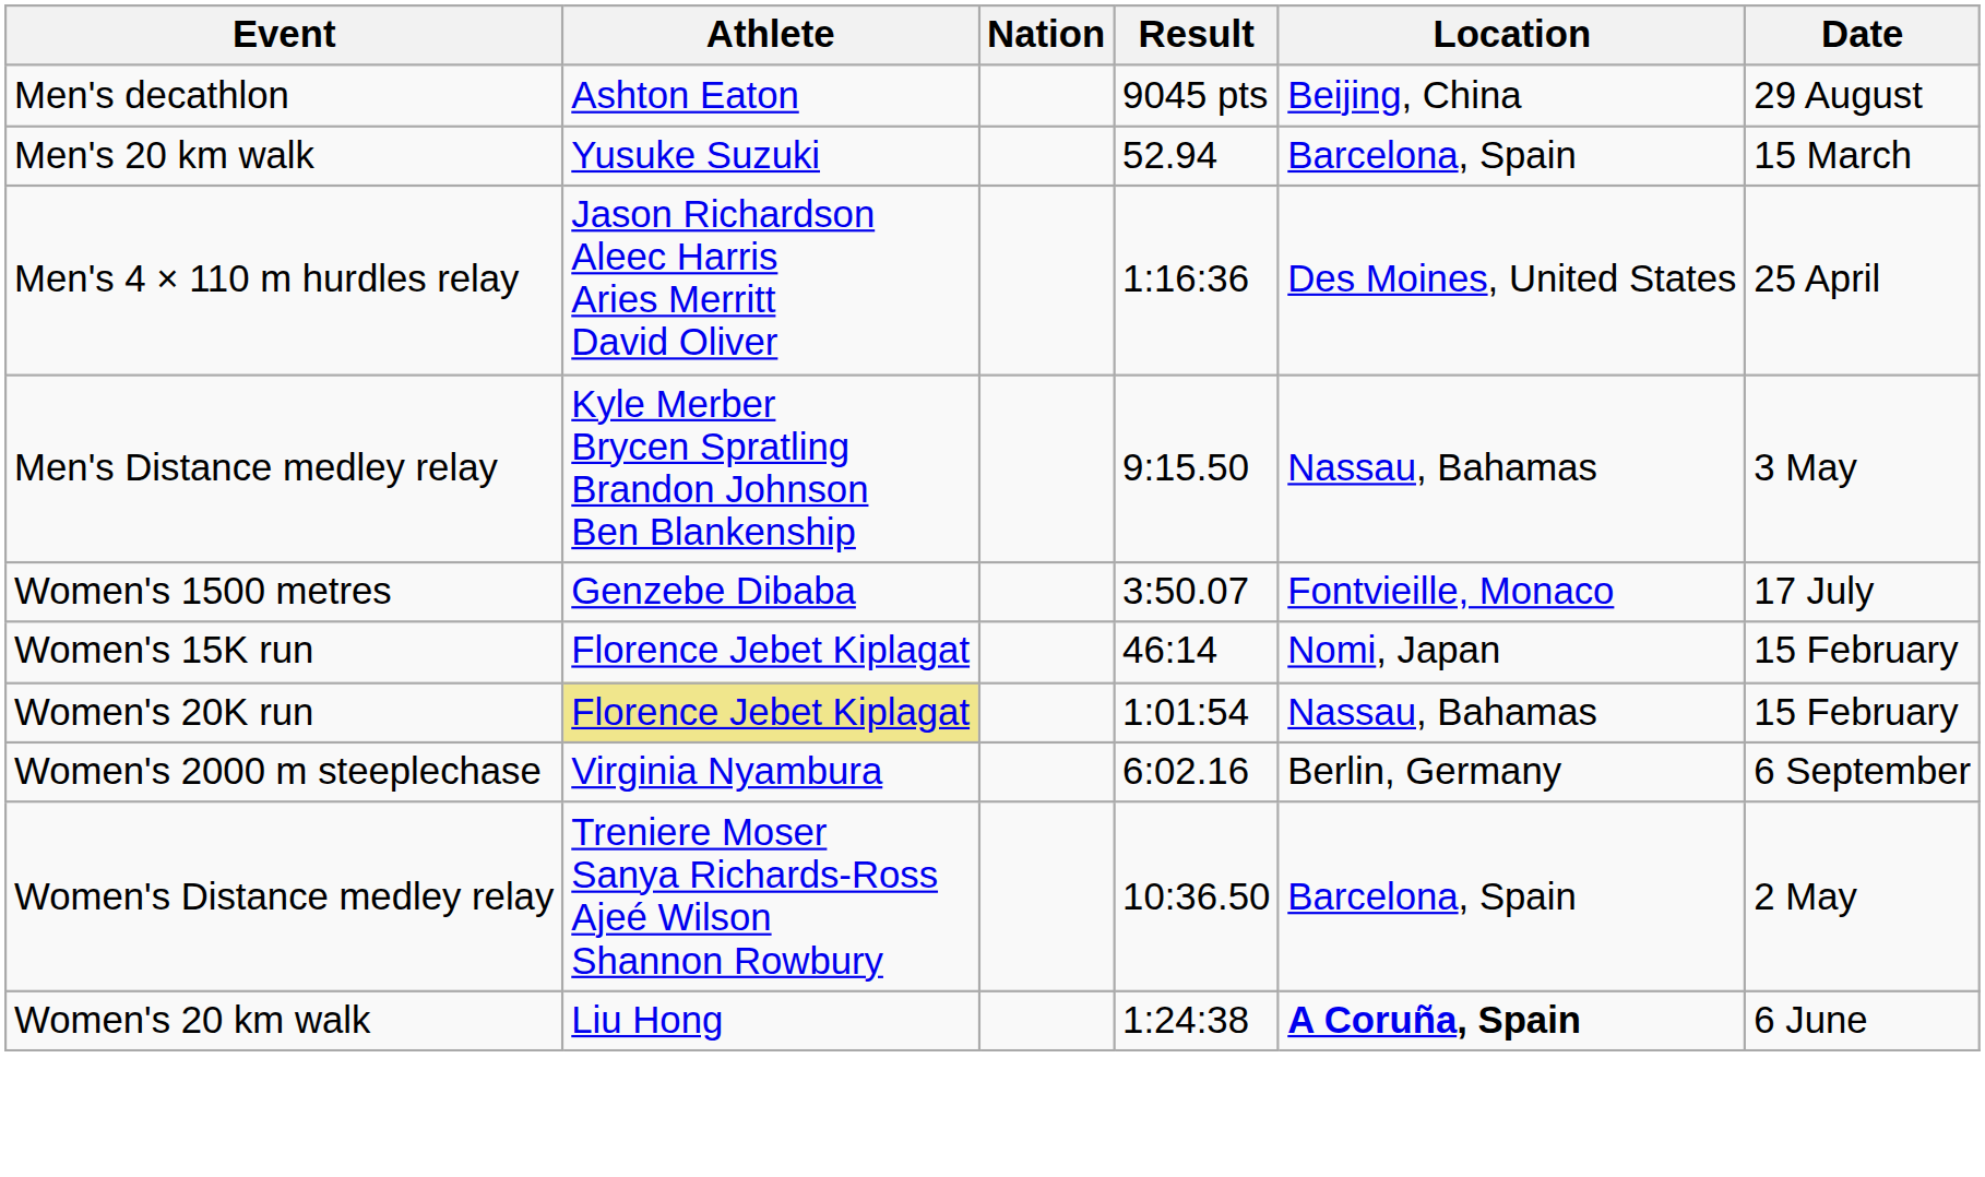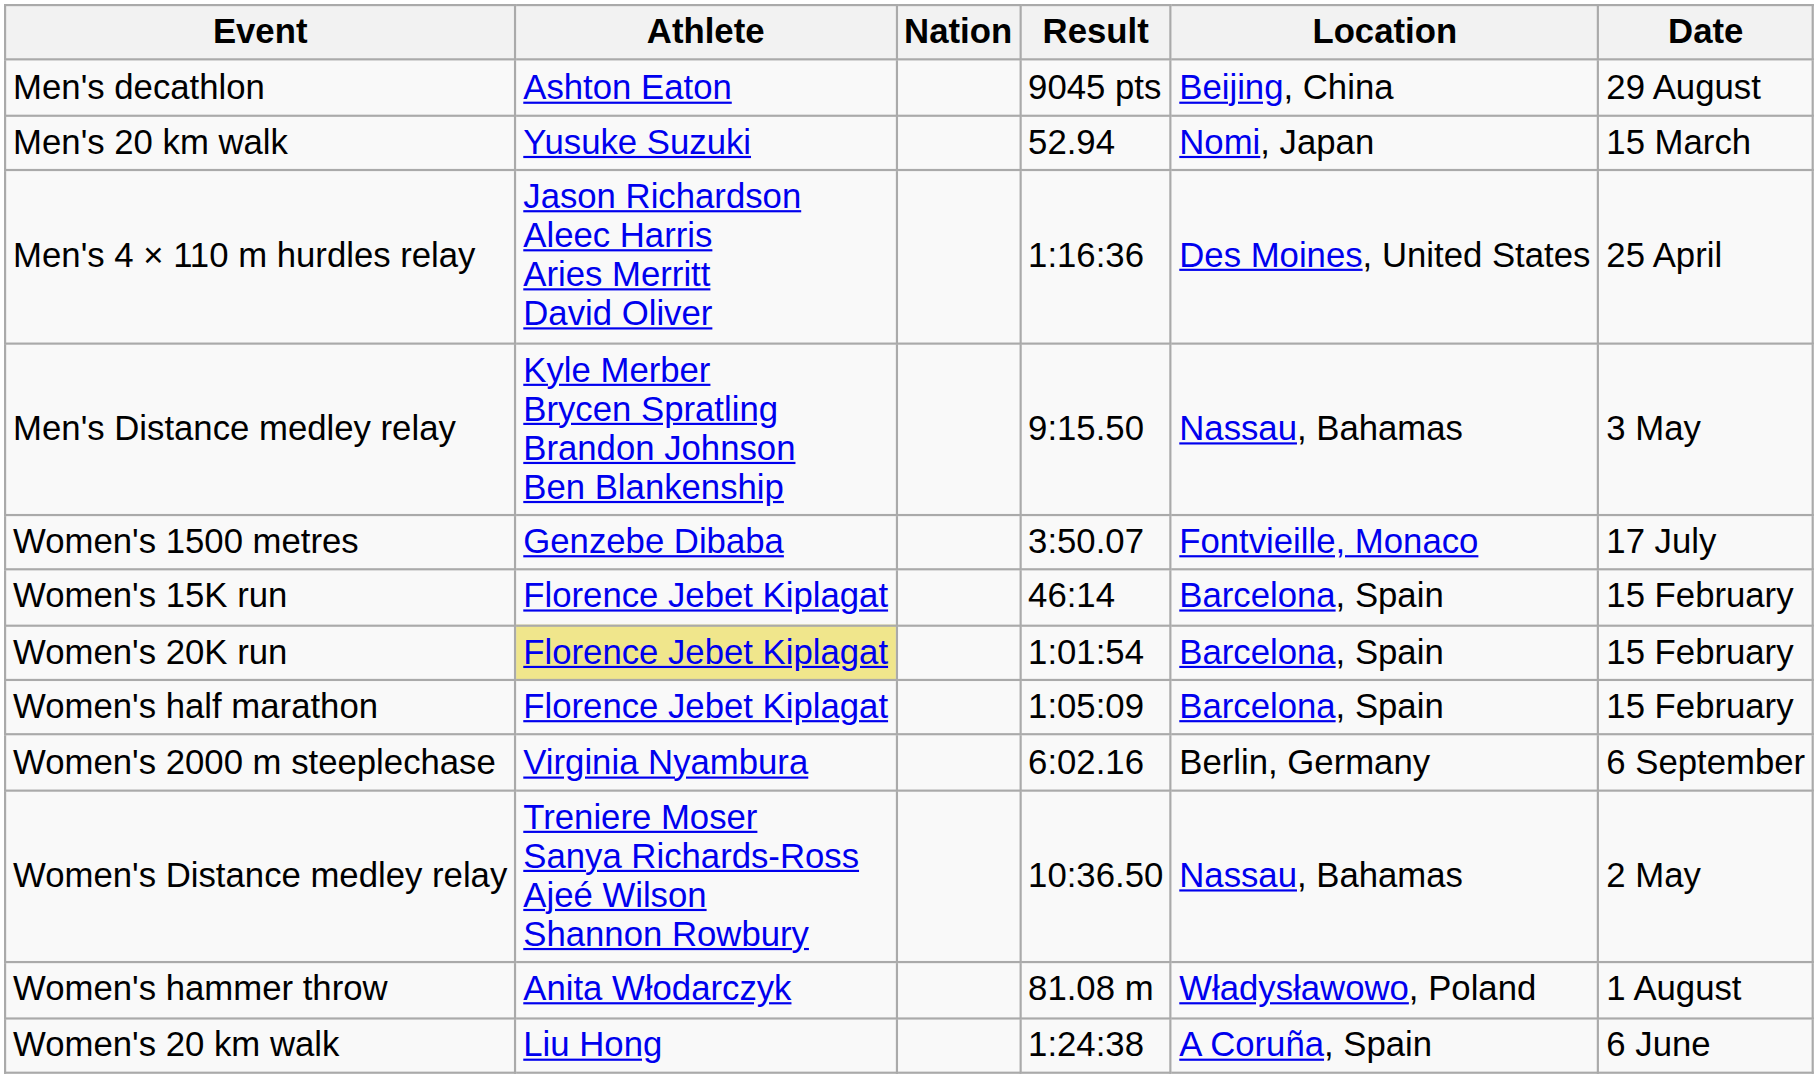Men's 20 km walk | Location: Barcelona, Spain -> Nomi, Japan
Women's 15K run | Location: Nomi, Japan -> Barcelona, Spain
Women's 20K run | Location: Nassau, Bahamas -> Barcelona, Spain
+ row: Women's half marathon | Florence Jebet Kiplagat | 1:05:09 | Barcelona, Spain | 15 February
Women's Distance medley relay | Location: Barcelona, Spain -> Nassau, Bahamas
+ row: Women's hammer throw | Anita Włodarczyk | 81.08 m | Władysławowo, Poland | 1 August
Women's 20 km walk | Location: bold -> normal
